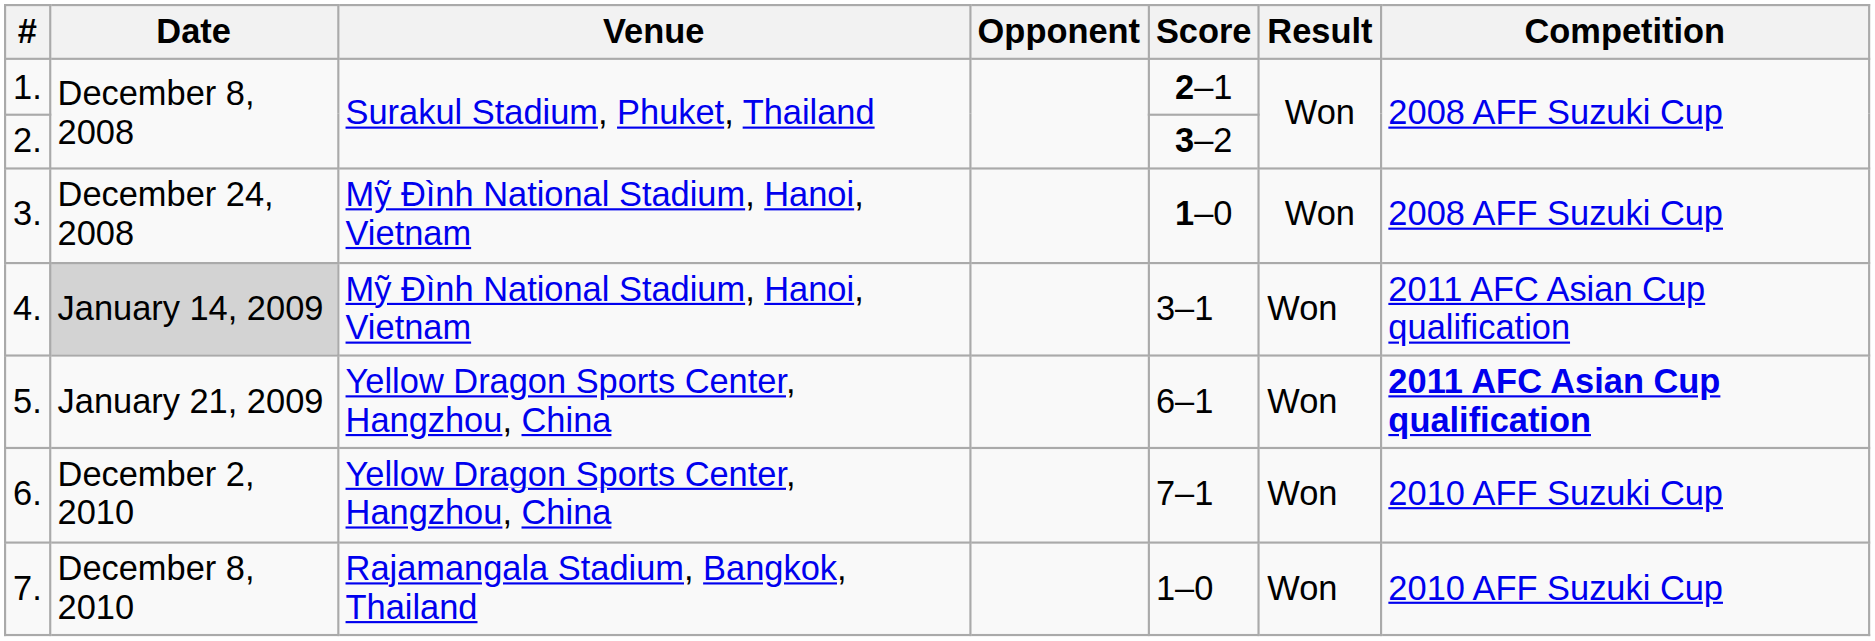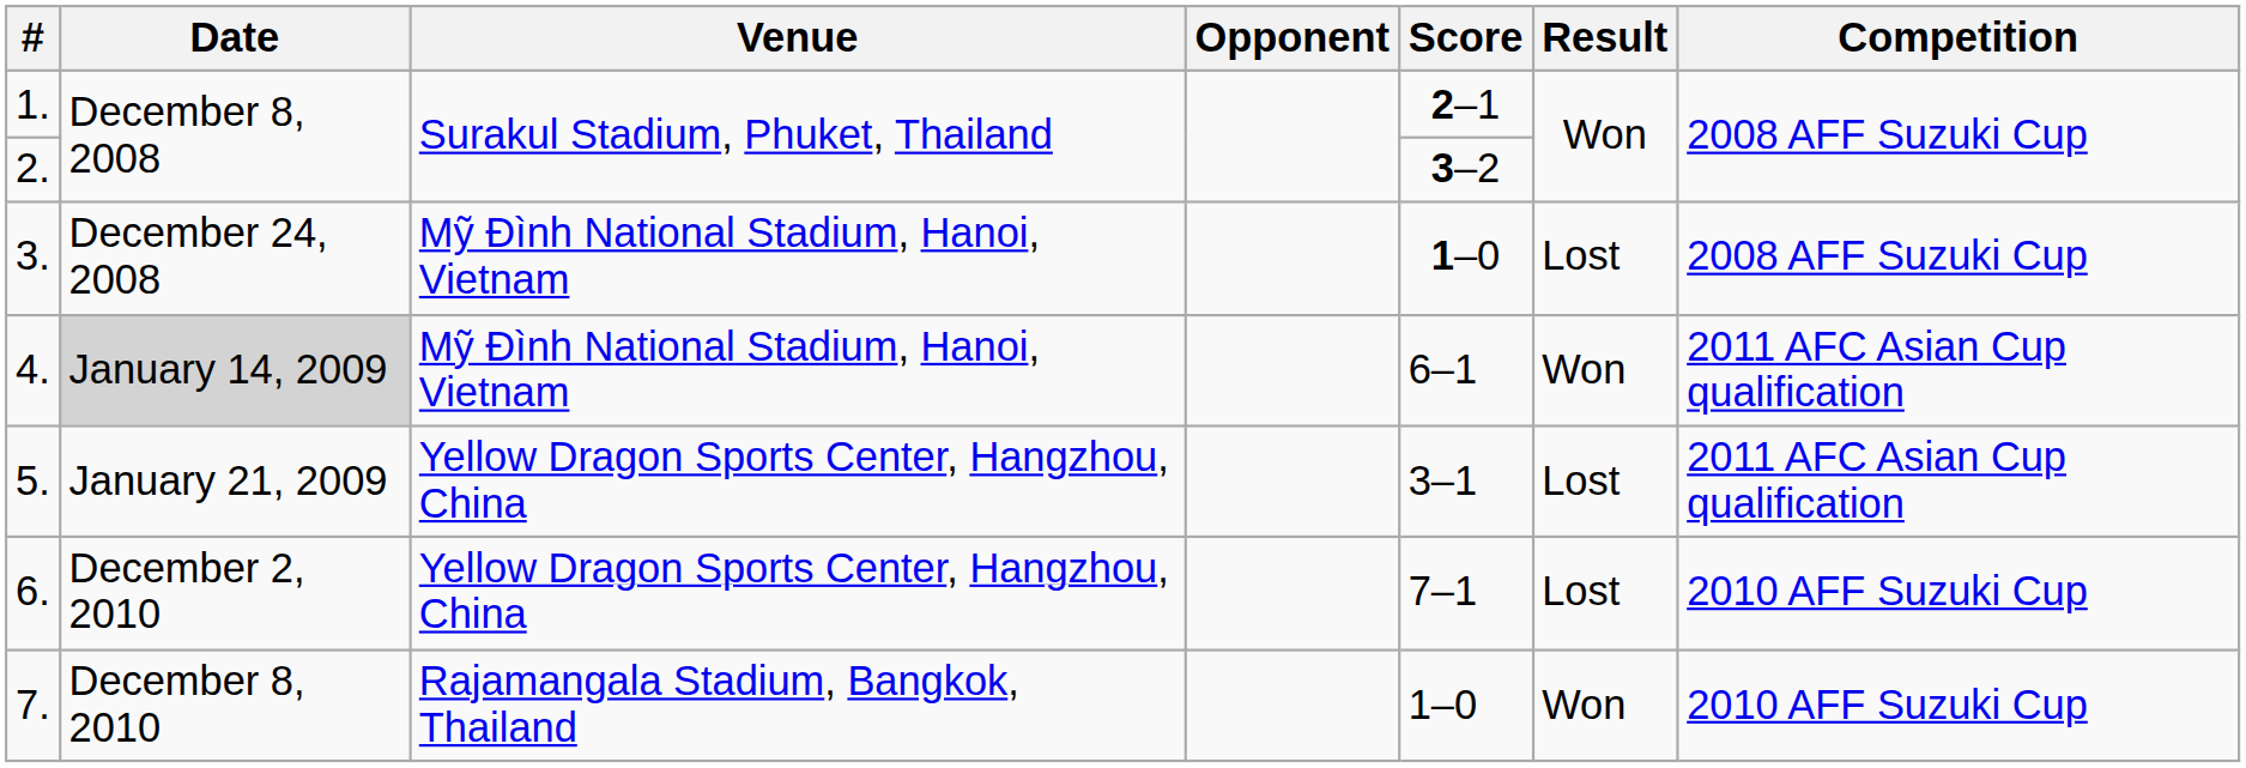3. | Result: Won -> Lost
4. | Score: 3–1 -> 6–1
5. | Score: 6–1 -> 3–1
5. | Result: Won -> Lost
5. | Competition: bold -> normal
6. | Result: Won -> Lost
